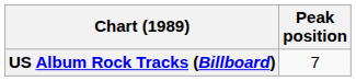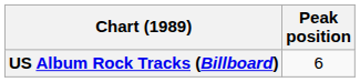US Album Rock Tracks (Billboard) | Peak position: 7 -> 6
